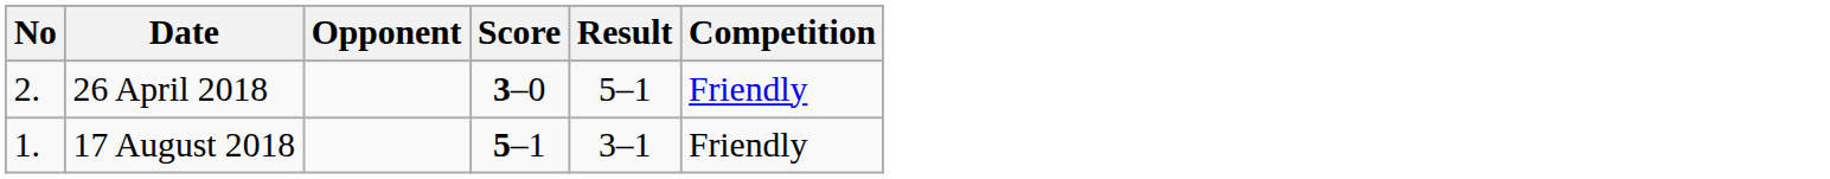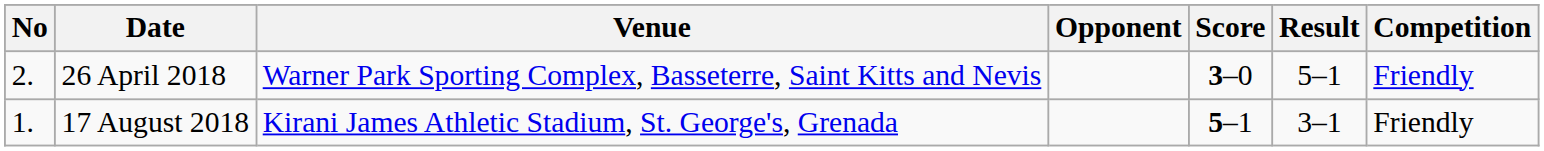+ column: Venue | Warner Park Sporting Complex, Basseterre, Saint Kitts and Nevis | Kirani James Athletic Stadium, St. George's, Grenada
